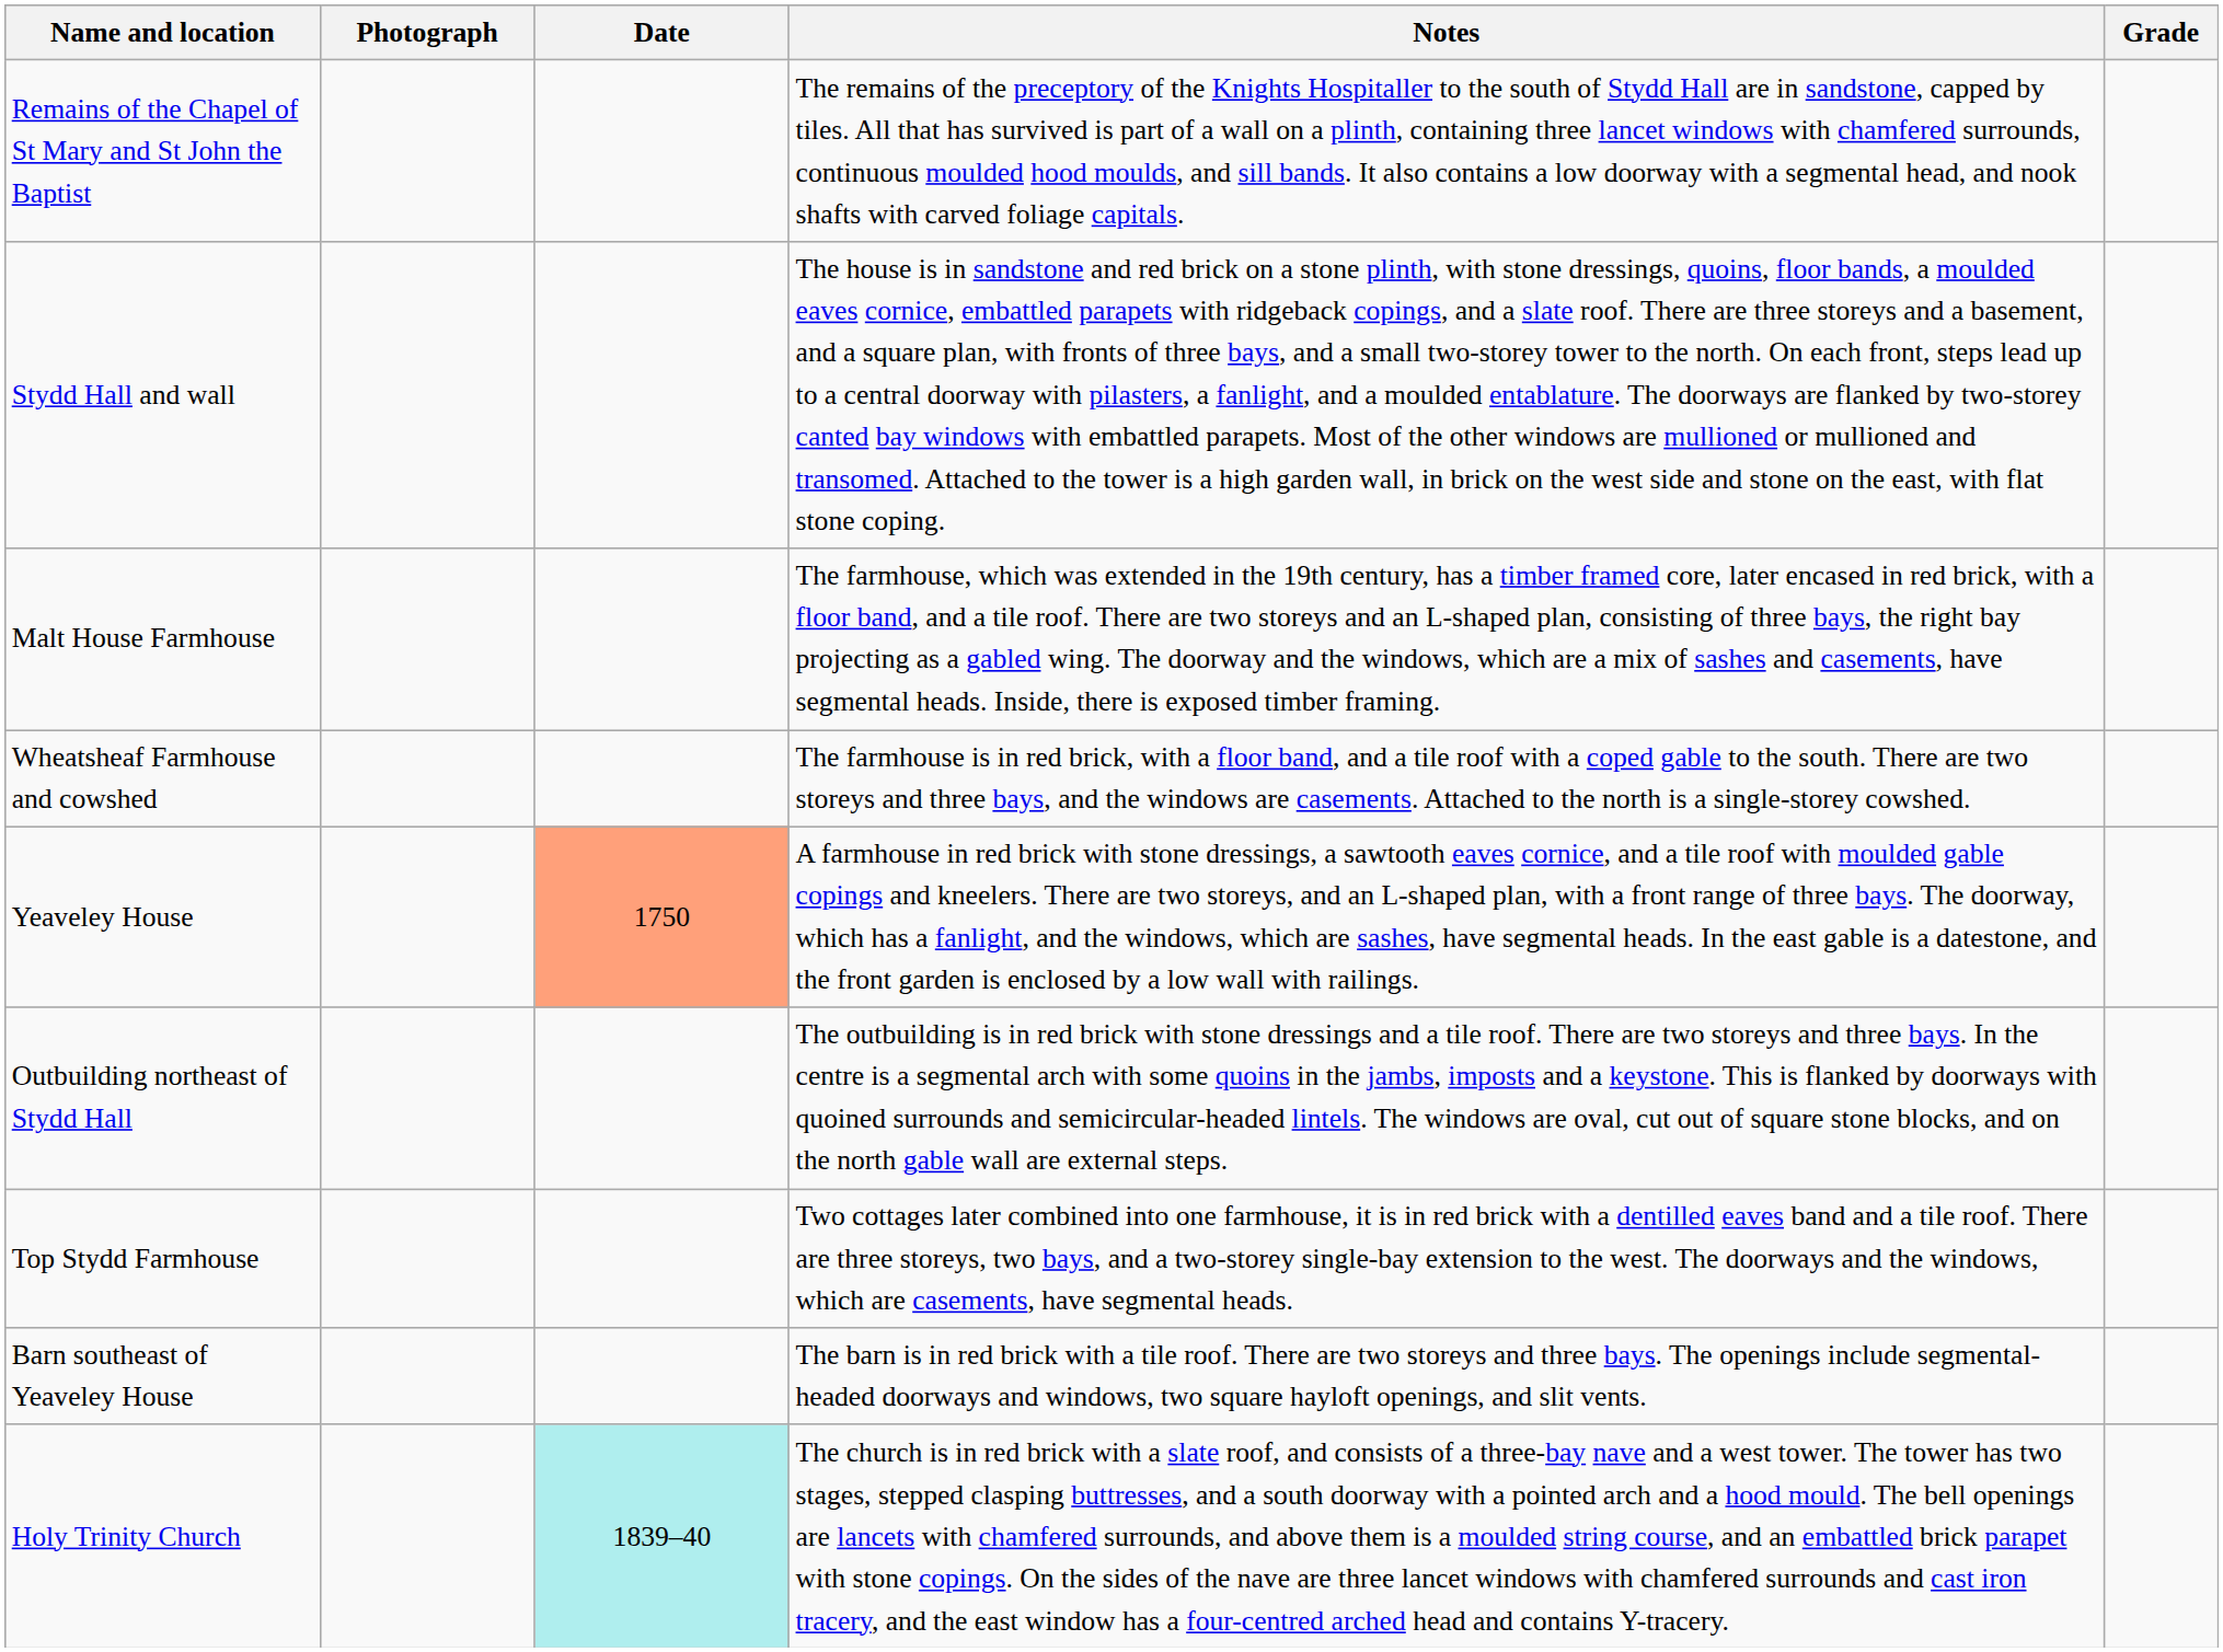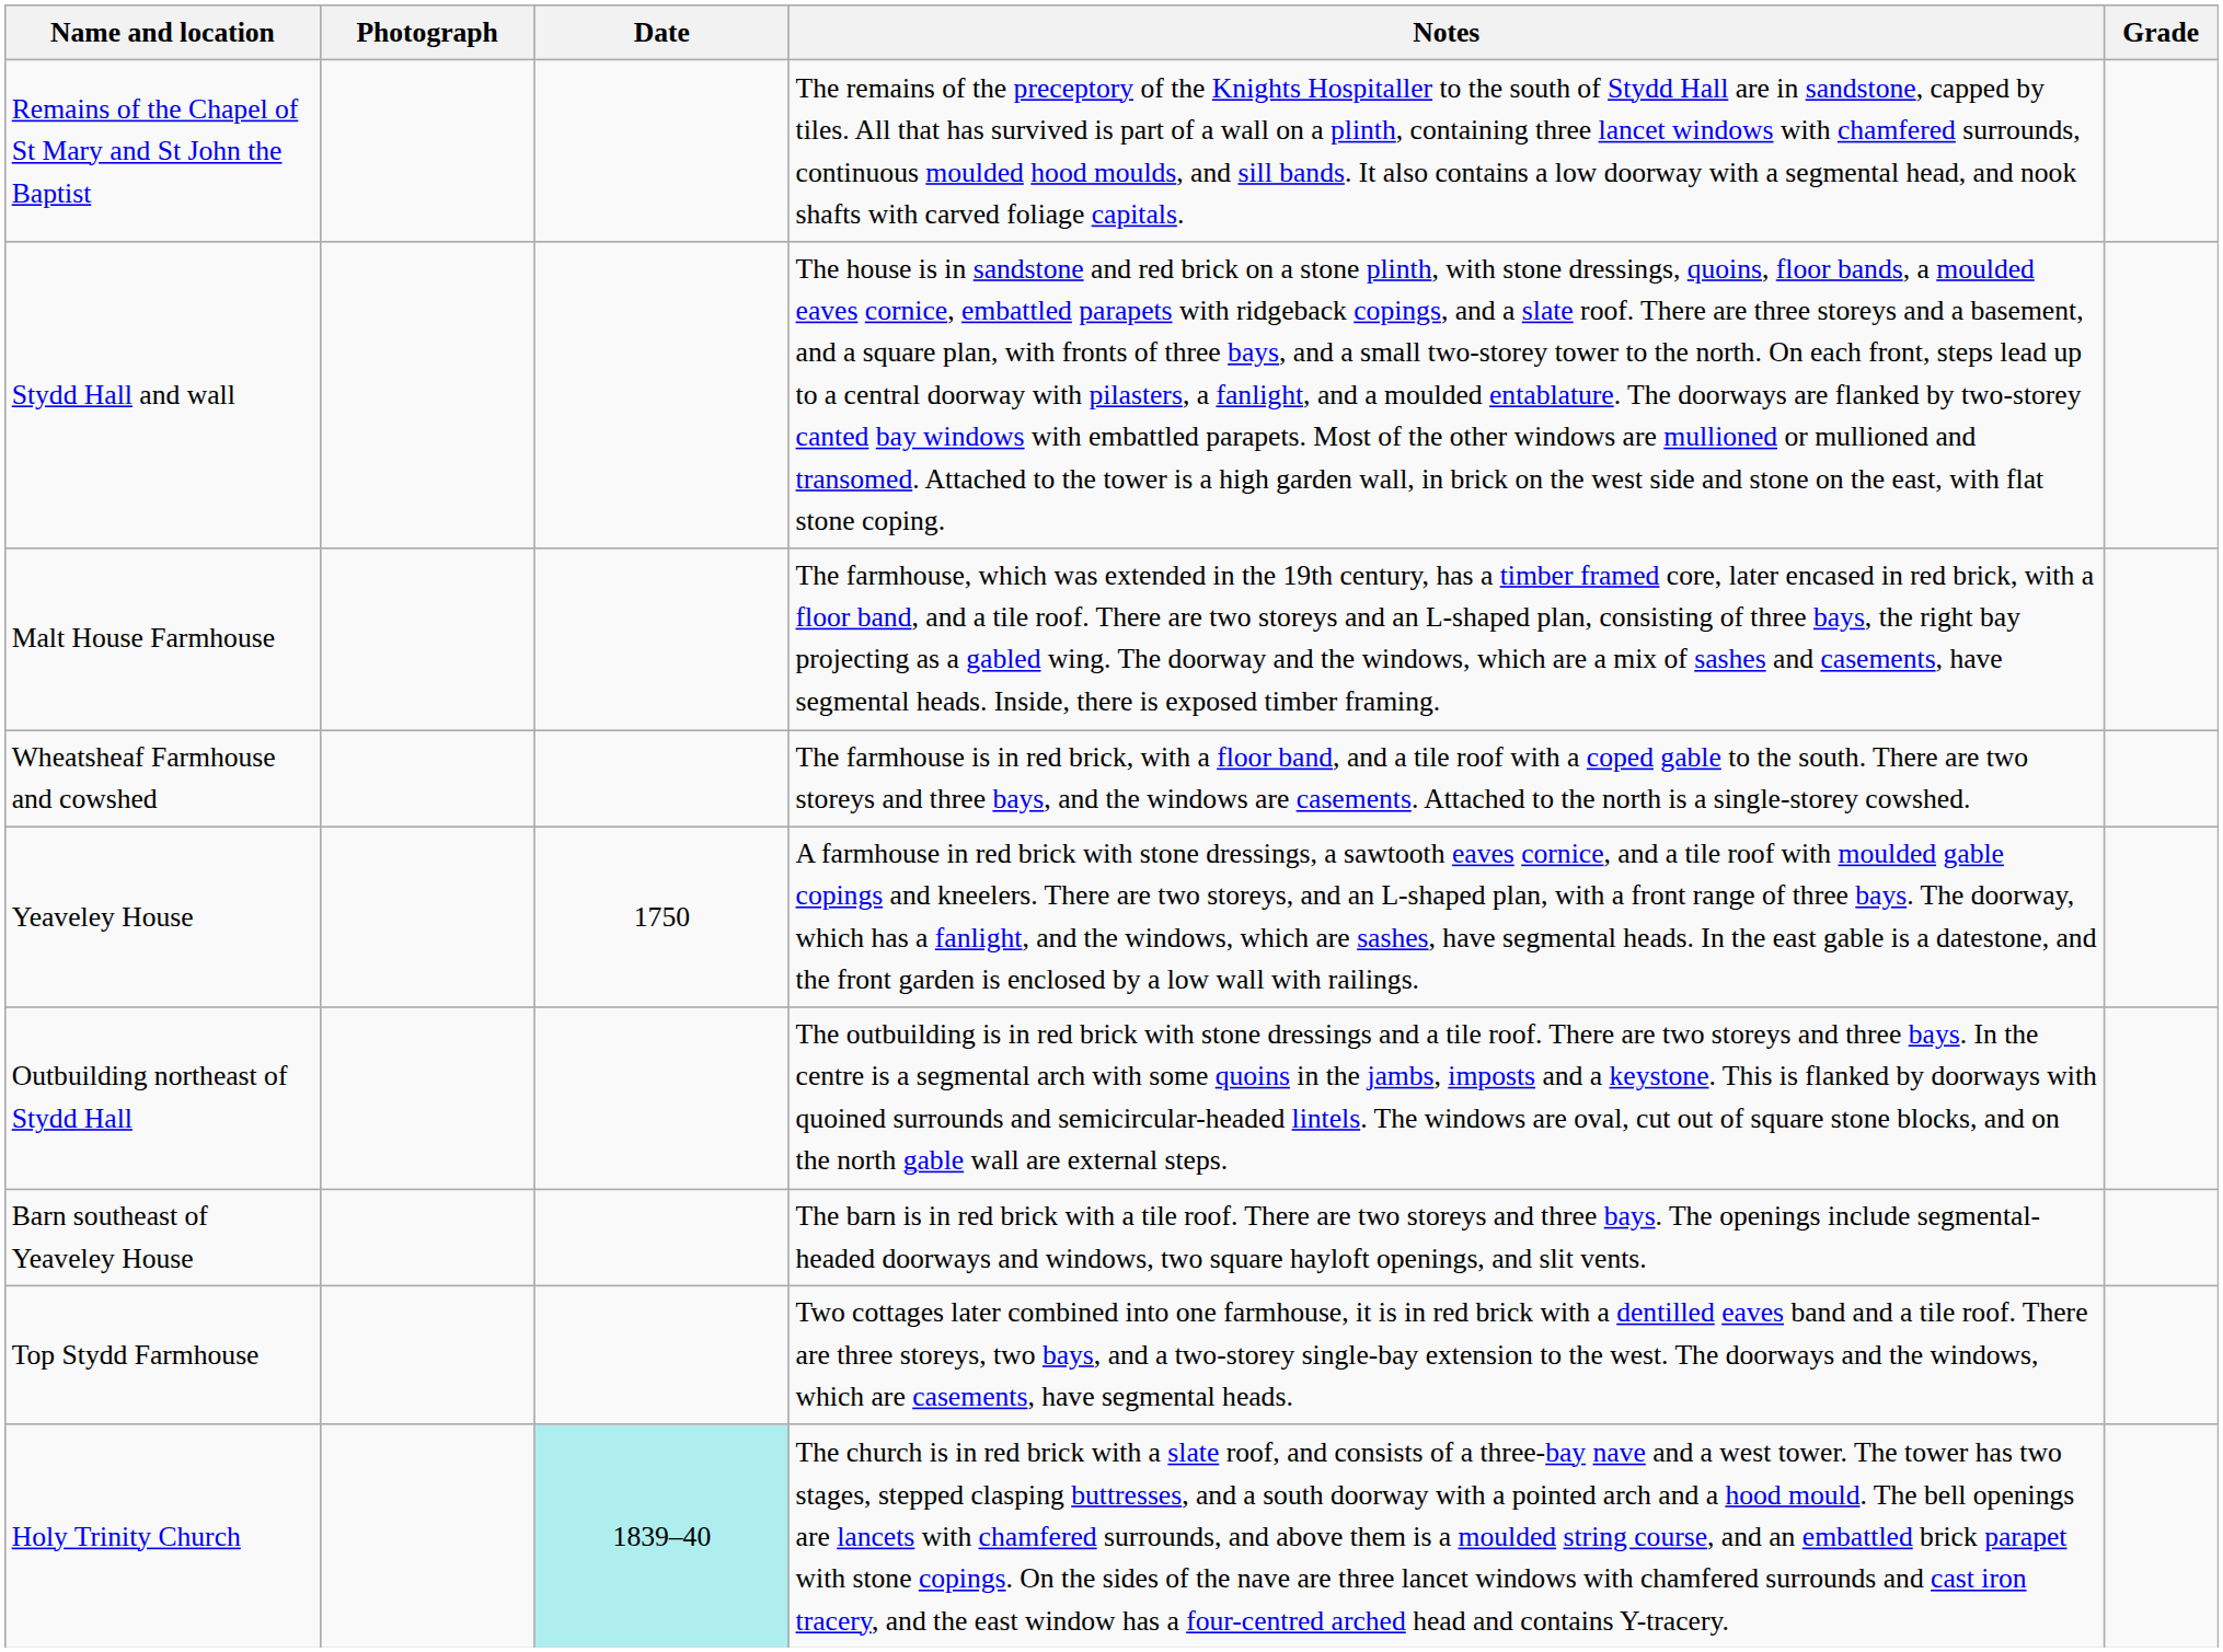Yeaveley House | Date: lightsalmon background -> no background
rows swapped: Barn southeast of Yeaveley House <-> Top Stydd Farmhouse
